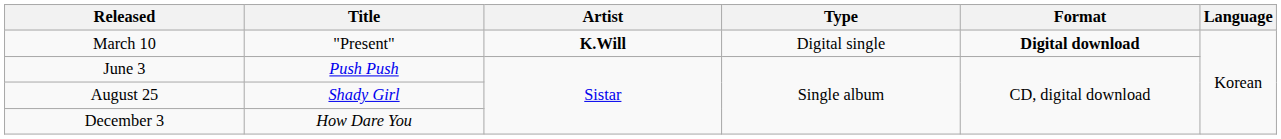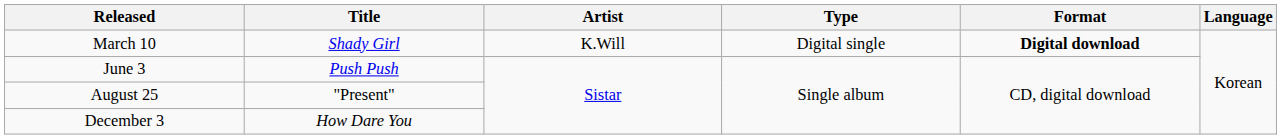March 10 | Title: "Present" -> Shady Girl
March 10 | Artist: bold -> normal
August 25 | Title: Shady Girl -> "Present"
